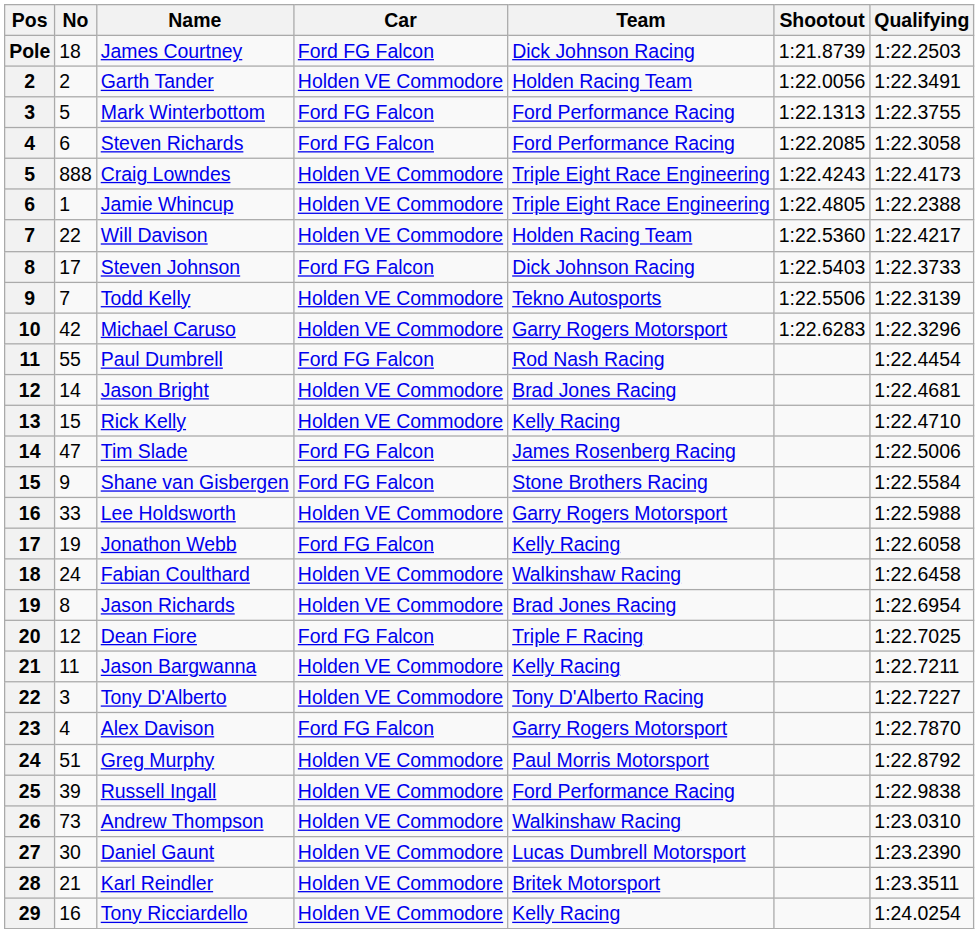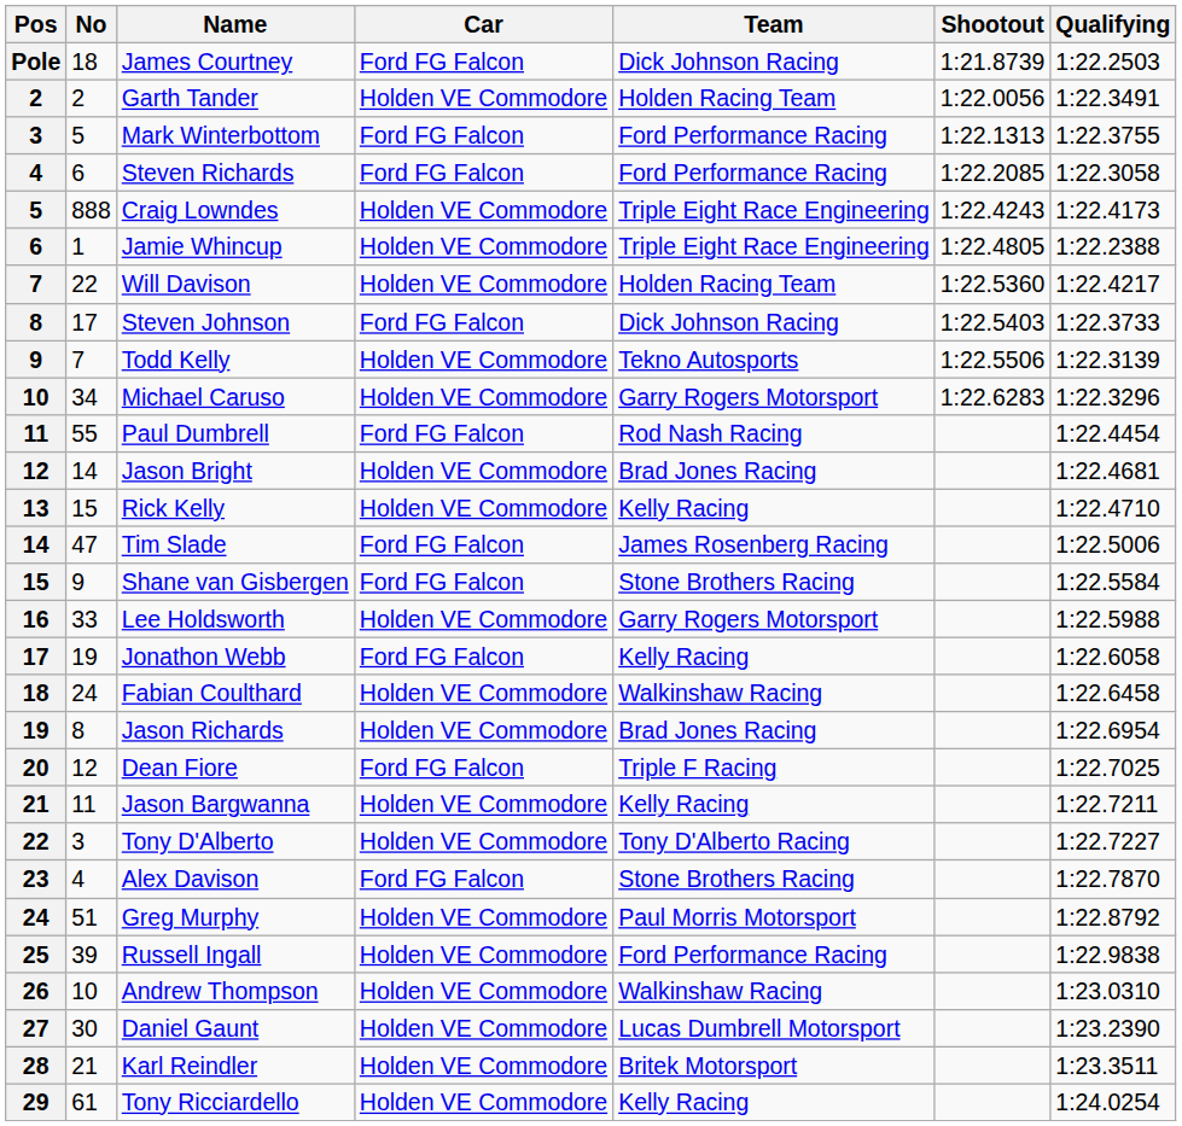Michael Caruso | No: 42 -> 34
Alex Davison | Team: Garry Rogers Motorsport -> Stone Brothers Racing
Andrew Thompson | No: 73 -> 10
Tony Ricciardello | No: 16 -> 61
